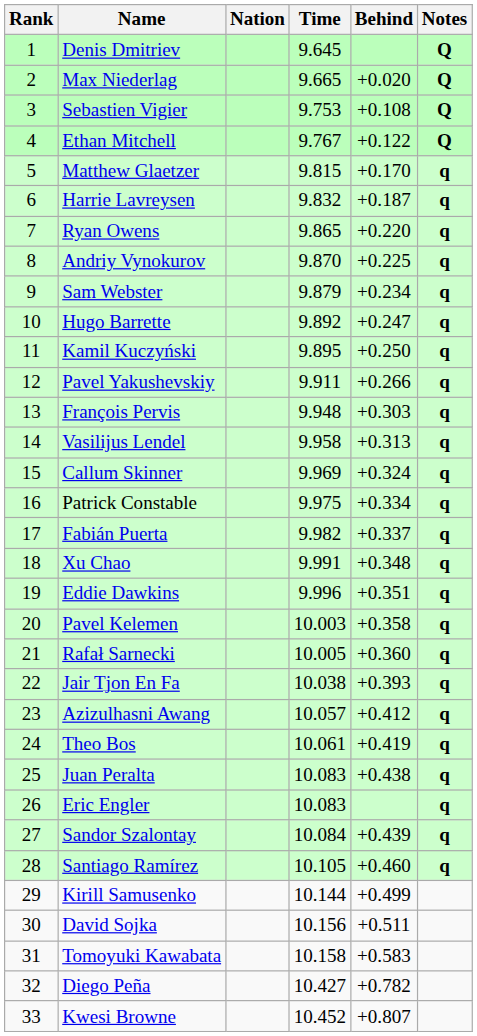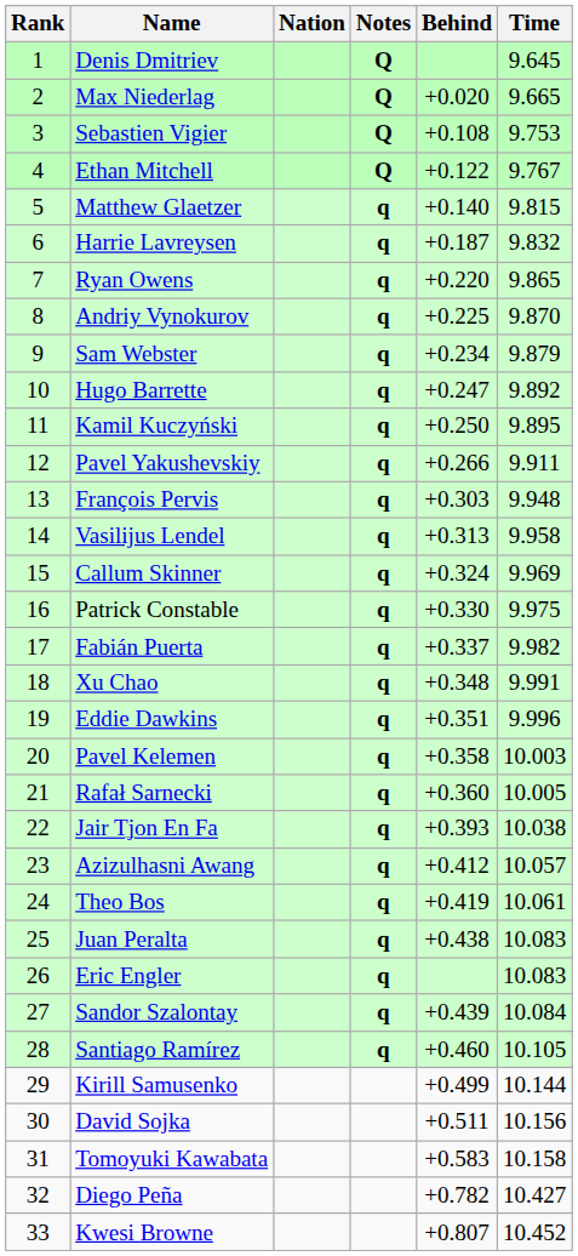columns swapped: Time <-> Notes
Matthew Glaetzer | Behind: +0.170 -> +0.140
Patrick Constable | Behind: +0.334 -> +0.330
